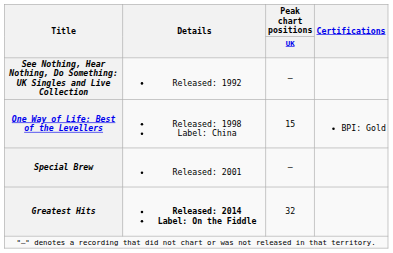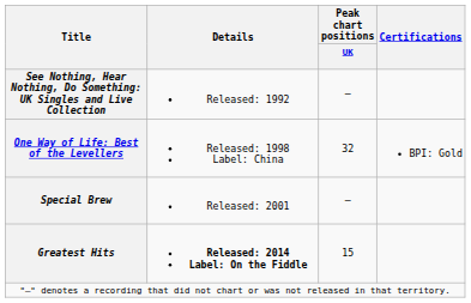One Way of Life: Best of the Levellers | Peak chart positions / UK: 15 -> 32
Greatest Hits | Peak chart positions / UK: 32 -> 15
